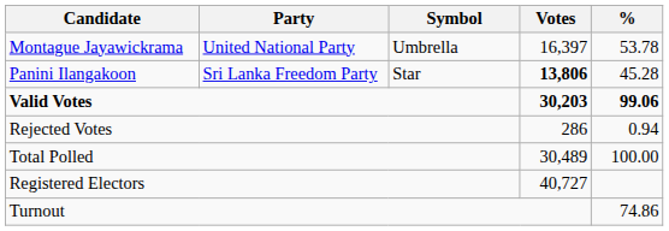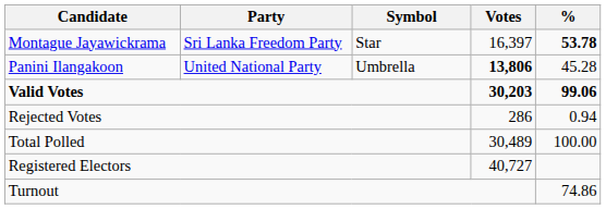Montague Jayawickrama | Party: United National Party -> Sri Lanka Freedom Party
Montague Jayawickrama | Symbol: Umbrella -> Star
Montague Jayawickrama | %: normal -> bold
Panini Ilangakoon | Party: Sri Lanka Freedom Party -> United National Party
Panini Ilangakoon | Symbol: Star -> Umbrella
